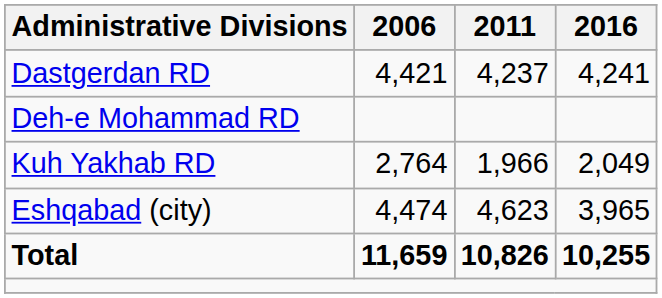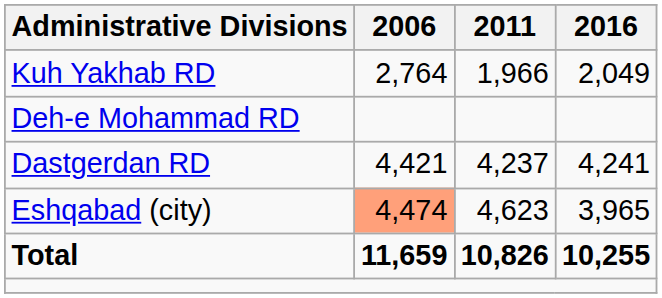rows swapped: Dastgerdan RD <-> Kuh Yakhab RD
Eshqabad (city) | 2006: no background -> lightsalmon background
